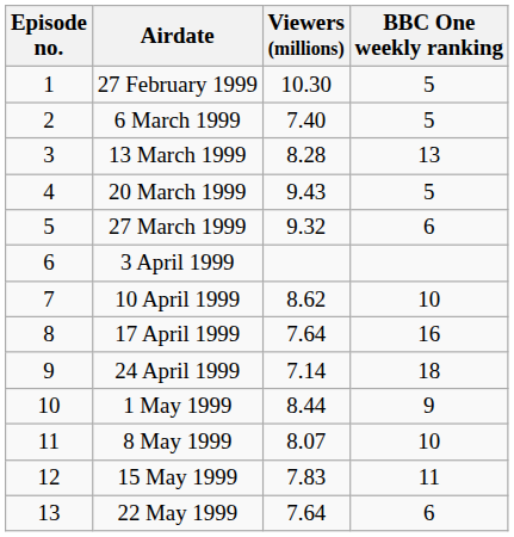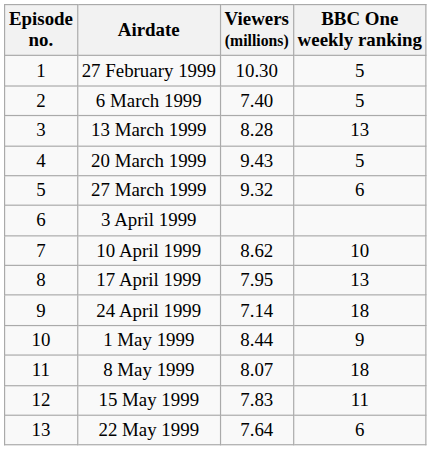17 April 1999 | Viewers (millions): 7.64 -> 7.95
17 April 1999 | BBC One weekly ranking: 16 -> 13
8 May 1999 | BBC One weekly ranking: 10 -> 18
